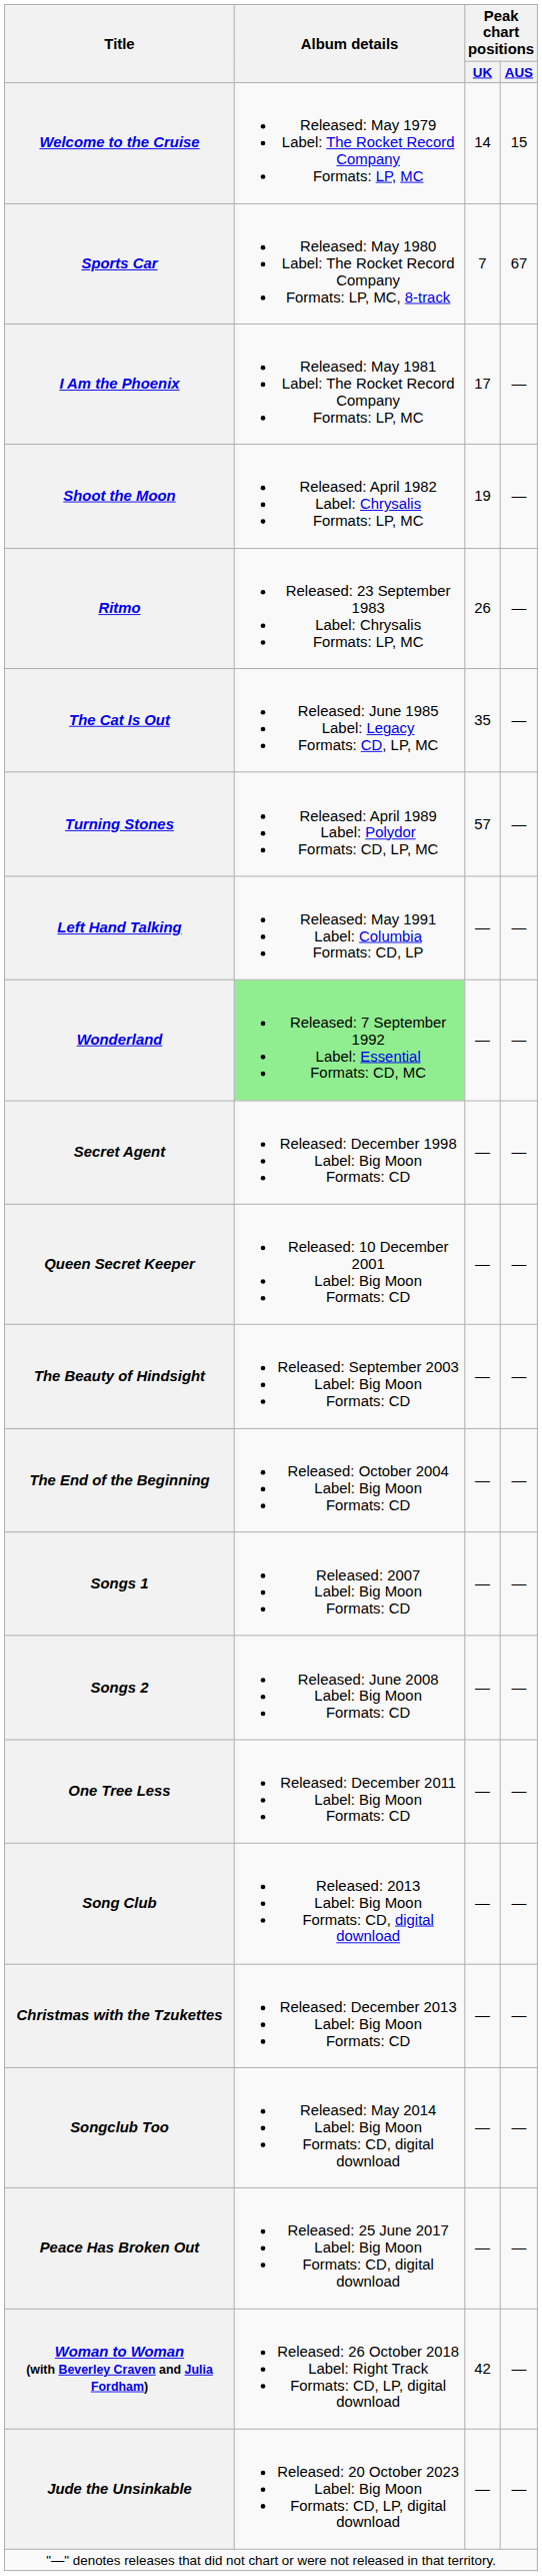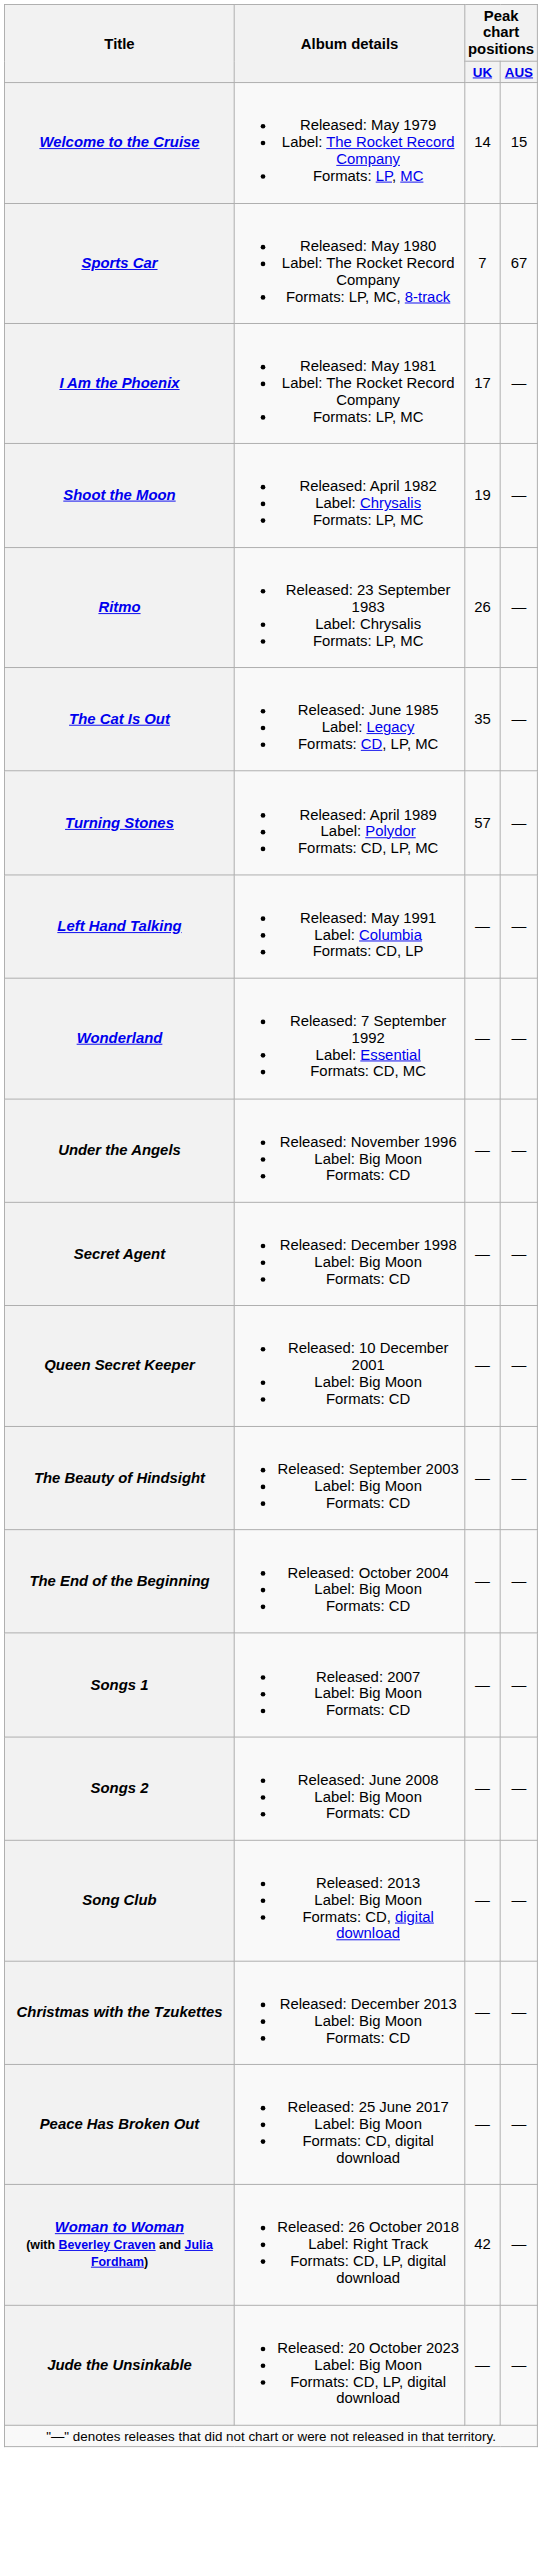Wonderland | Album details: lightgreen background -> no background
+ row: Under the Angels | Released: November 1996 Label: Big Moon Formats: CD | — | —
- row: One Tree Less | Released: December 2011 Label: Big Moon Formats: CD | — | —
- row: Songclub Too | Released: May 2014 Label: Big Moon Formats: CD, digital download | — | —
